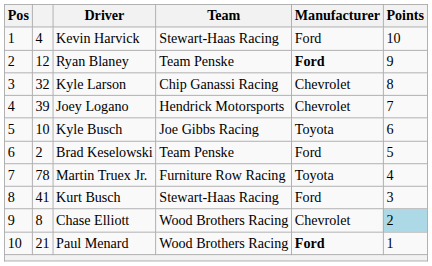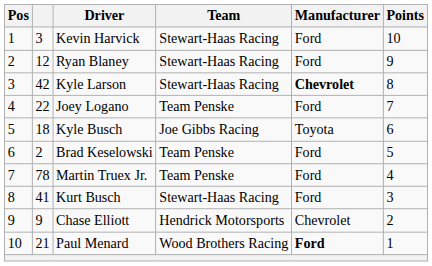Kevin Harvick | column 2: 4 -> 3
Ryan Blaney | Team: Team Penske -> Stewart-Haas Racing
Ryan Blaney | Manufacturer: bold -> normal
Kyle Larson | column 2: 32 -> 42
Kyle Larson | Team: Chip Ganassi Racing -> Stewart-Haas Racing
Kyle Larson | Manufacturer: normal -> bold
Joey Logano | column 2: 39 -> 22
Joey Logano | Team: Hendrick Motorsports -> Team Penske
Joey Logano | Manufacturer: Chevrolet -> Ford
Kyle Busch | column 2: 10 -> 18
Martin Truex Jr. | Team: Furniture Row Racing -> Team Penske
Martin Truex Jr. | Manufacturer: Toyota -> Ford
Chase Elliott | column 2: 8 -> 9
Chase Elliott | Team: Wood Brothers Racing -> Hendrick Motorsports
Chase Elliott | Points: lightblue background -> no background
